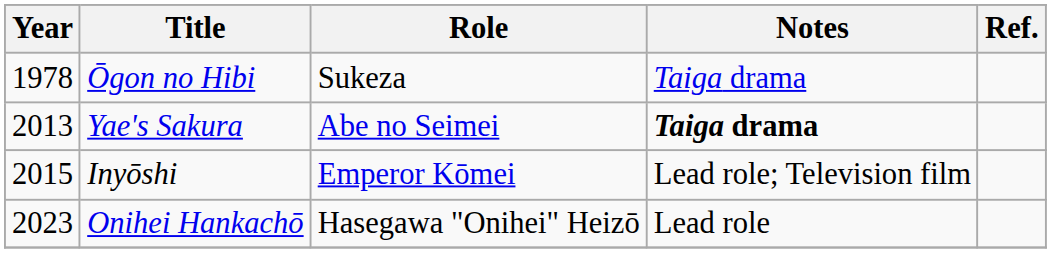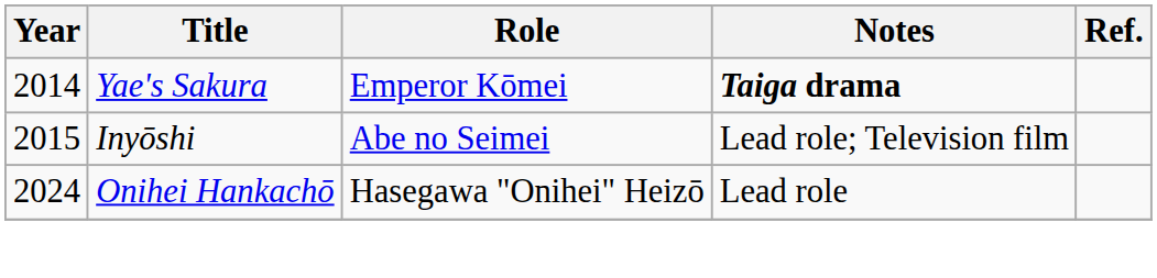- row: 1978 | Ōgon no Hibi | Sukeza | Taiga drama
Yae's Sakura | Year: 2013 -> 2014
Yae's Sakura | Role: Abe no Seimei -> Emperor Kōmei
Inyōshi | Role: Emperor Kōmei -> Abe no Seimei
Onihei Hankachō | Year: 2023 -> 2024
